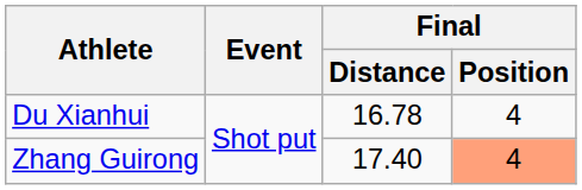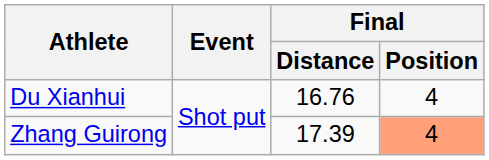Du Xianhui | Final / Distance: 16.78 -> 16.76
Zhang Guirong | Final / Distance: 17.40 -> 17.39
